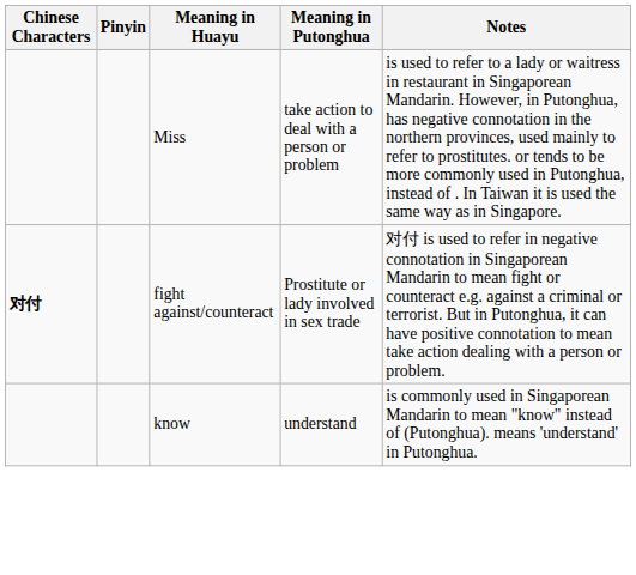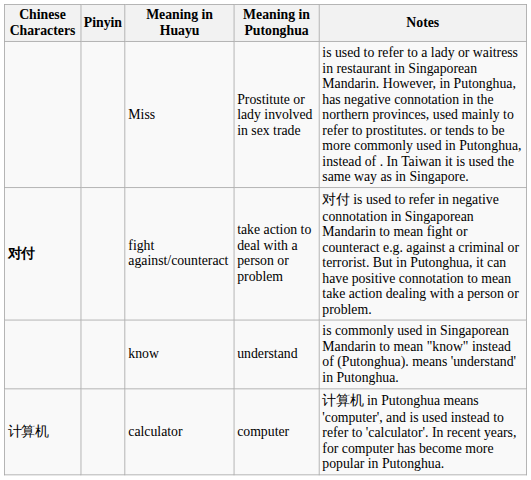Miss | Meaning in Putonghua: take action to deal with a person or problem -> Prostitute or lady involved in sex trade
fight against/counteract | Meaning in Putonghua: Prostitute or lady involved in sex trade -> take action to deal with a person or problem
+ row: 计算机 | calculator | computer | 计算机 in Putonghua means 'computer', and is used instead to refer to 'calculator'. In recent years, for computer has become more popular in Putonghua.
